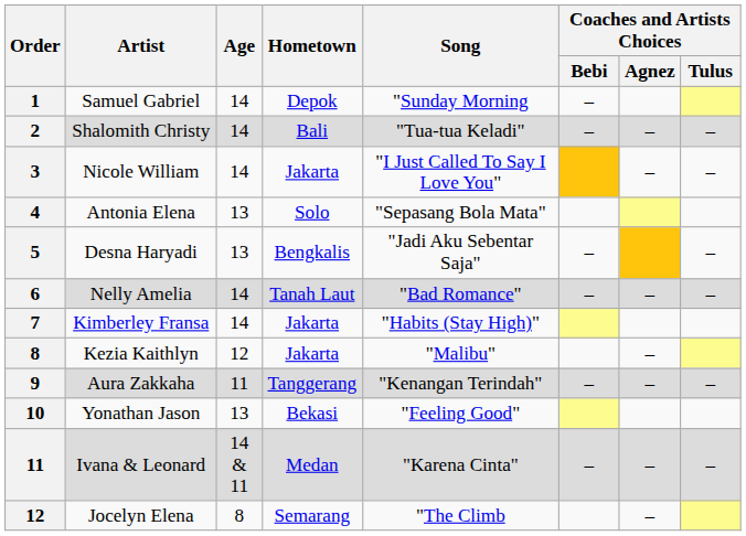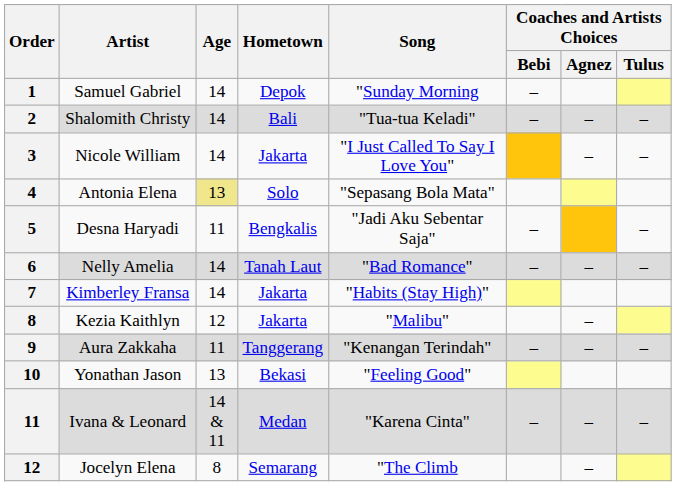Antonia Elena | Age: no background -> khaki background
Desna Haryadi | Age: 13 -> 11
